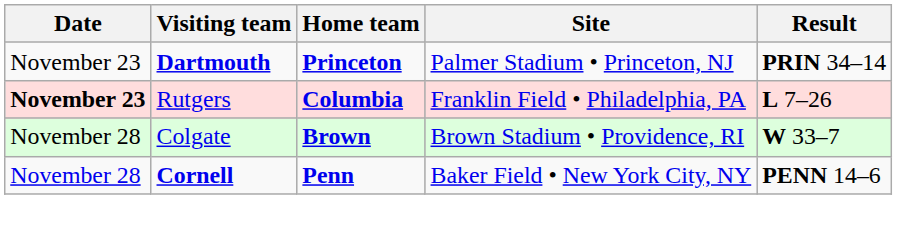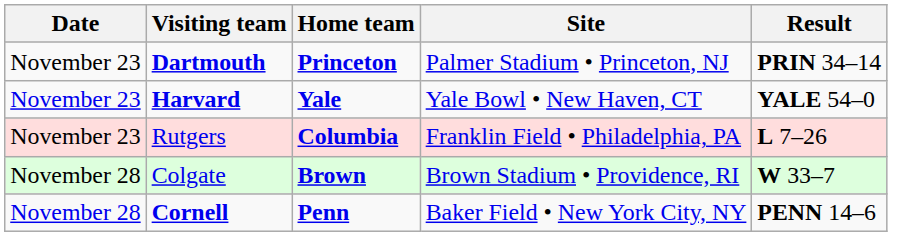+ row: November 23 | Harvard | Yale | Yale Bowl • New Haven, CT | YALE 54–0
Rutgers | Date: bold -> normal
